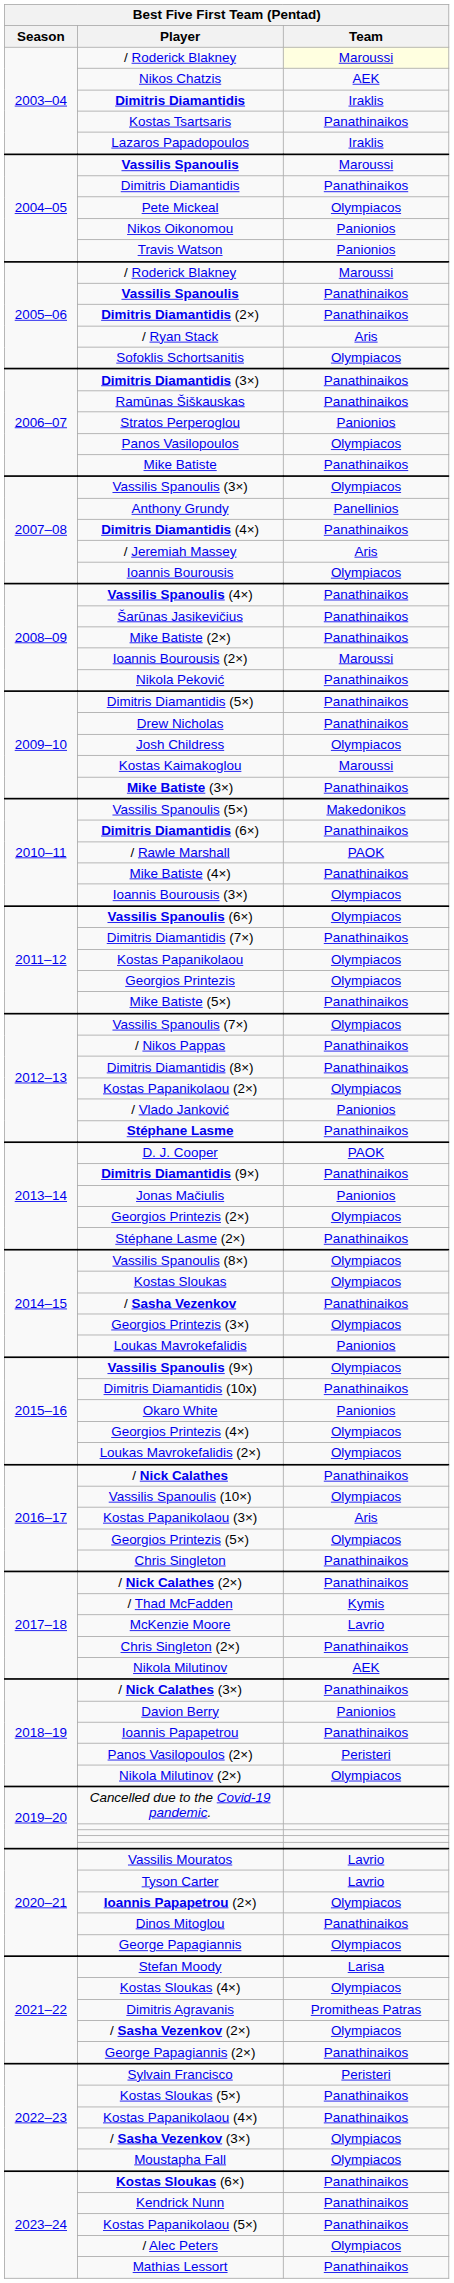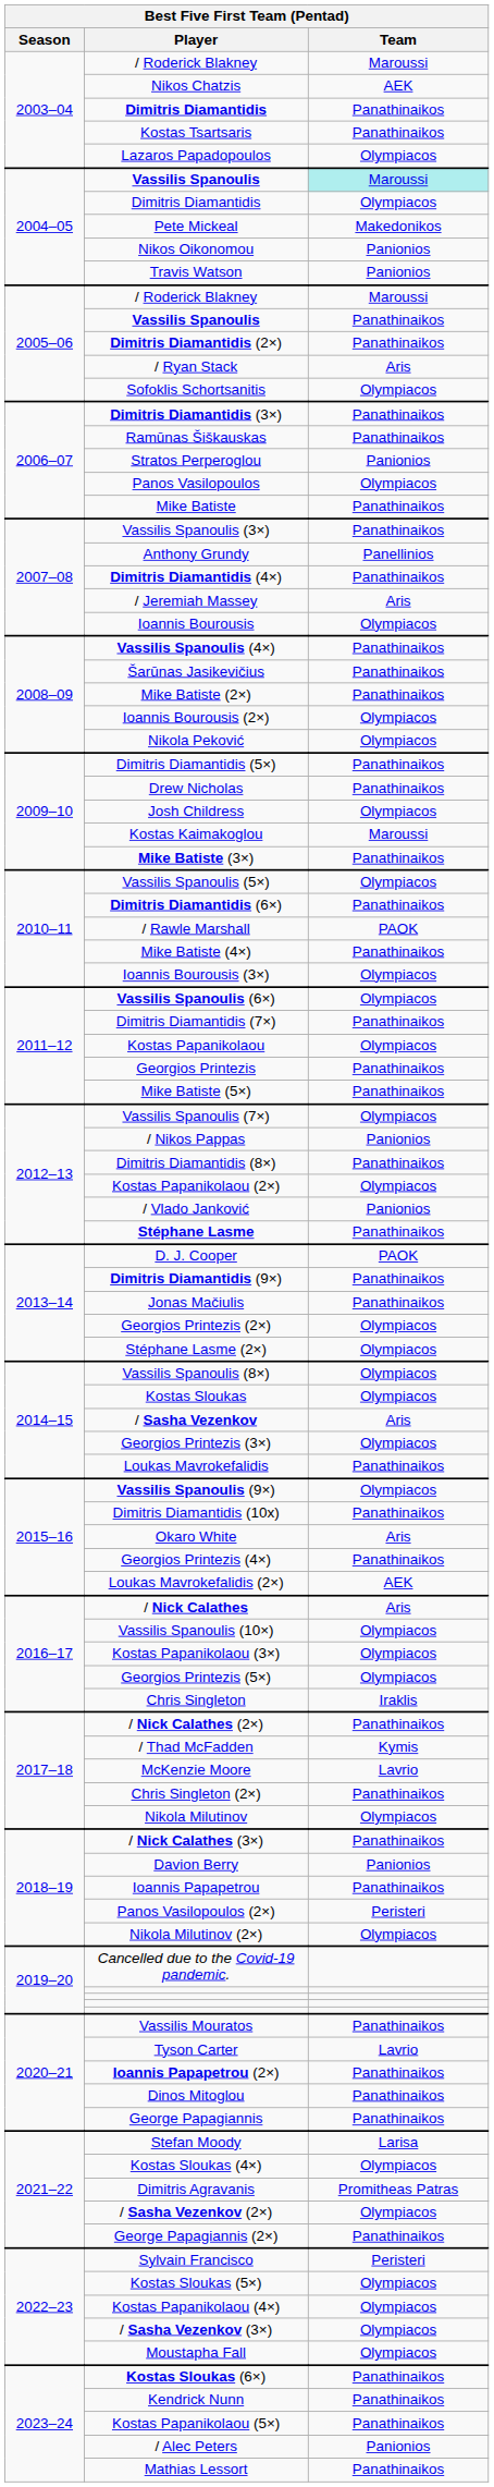2003–04 / / Roderick Blakney | Team: lightyellow background -> no background
2003–04 / Dimitris Diamantidis | Team: Iraklis -> Panathinaikos
Lazaros Papadopoulos | Team: Iraklis -> Olympiacos
2004–05 / Vassilis Spanoulis | Team: no background -> paleturquoise background
2004–05 / Dimitris Diamantidis | Team: Panathinaikos -> Olympiacos
Pete Mickeal | Team: Olympiacos -> Makedonikos
Vassilis Spanoulis (3×) | Team: Olympiacos -> Panathinaikos
Ioannis Bourousis (2×) | Team: Maroussi -> Olympiacos
Nikola Peković | Team: Panathinaikos -> Olympiacos
Vassilis Spanoulis (5×) | Team: Makedonikos -> Olympiacos
Georgios Printezis | Team: Olympiacos -> Panathinaikos
/ Nikos Pappas | Team: Panathinaikos -> Panionios
Jonas Mačiulis | Team: Panionios -> Panathinaikos
Stéphane Lasme (2×) | Team: Panathinaikos -> Olympiacos
/ Sasha Vezenkov | Team: Panathinaikos -> Aris
Loukas Mavrokefalidis | Team: Panionios -> Panathinaikos
Okaro White | Team: Panionios -> Aris
Georgios Printezis (4×) | Team: Olympiacos -> Panathinaikos
Loukas Mavrokefalidis (2×) | Team: Olympiacos -> AEK
/ Nick Calathes | Team: Panathinaikos -> Aris
Kostas Papanikolaou (3×) | Team: Aris -> Olympiacos
Chris Singleton | Team: Panathinaikos -> Iraklis
Nikola Milutinov | Team: AEK -> Olympiacos
Vassilis Mouratos | Team: Lavrio -> Panathinaikos
Ioannis Papapetrou (2×) | Team: Olympiacos -> Panathinaikos
George Papagiannis | Team: Olympiacos -> Panathinaikos
Kostas Sloukas (5×) | Team: Panathinaikos -> Olympiacos
Kostas Papanikolaou (4×) | Team: Panathinaikos -> Olympiacos
/ Alec Peters | Team: Olympiacos -> Panionios
